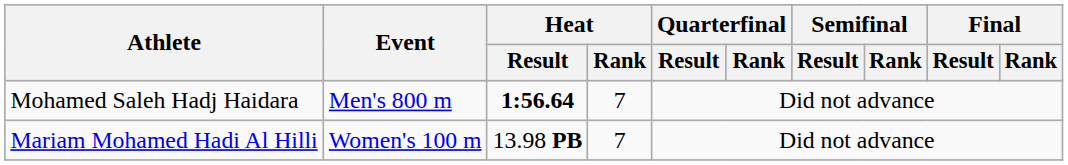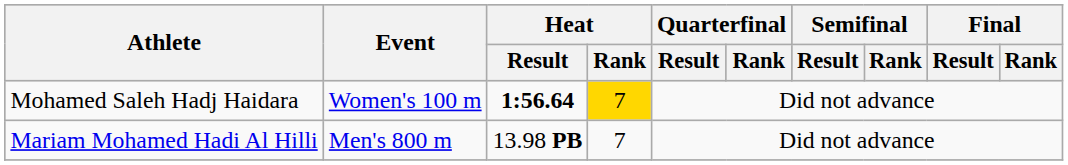Mohamed Saleh Hadj Haidara | Event: Men's 800 m -> Women's 100 m
Mohamed Saleh Hadj Haidara | Heat / Rank: no background -> gold background
Mariam Mohamed Hadi Al Hilli | Event: Women's 100 m -> Men's 800 m
